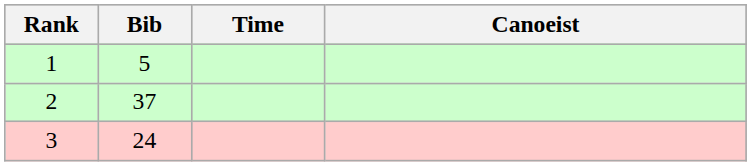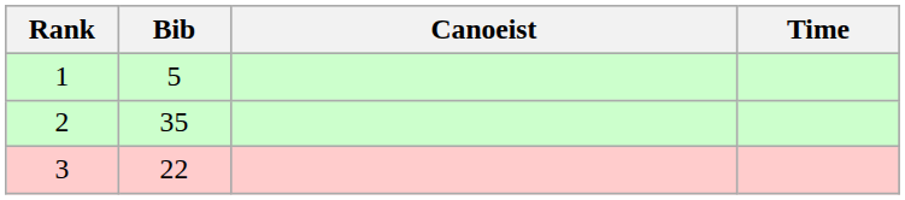columns swapped: Canoeist <-> Time
2 | Bib: 37 -> 35
3 | Bib: 24 -> 22
